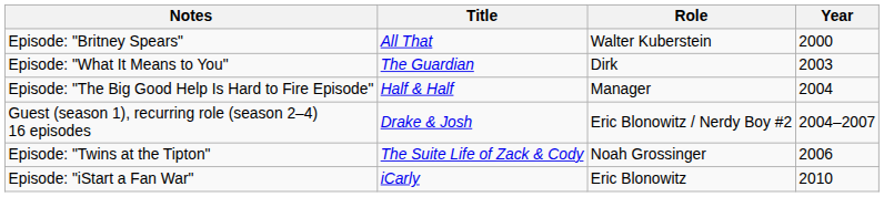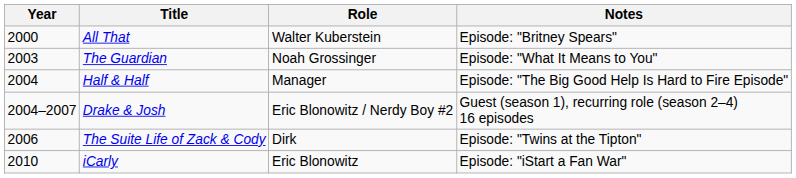columns swapped: Year <-> Notes
The Guardian | Role: Dirk -> Noah Grossinger
The Suite Life of Zack & Cody | Role: Noah Grossinger -> Dirk
